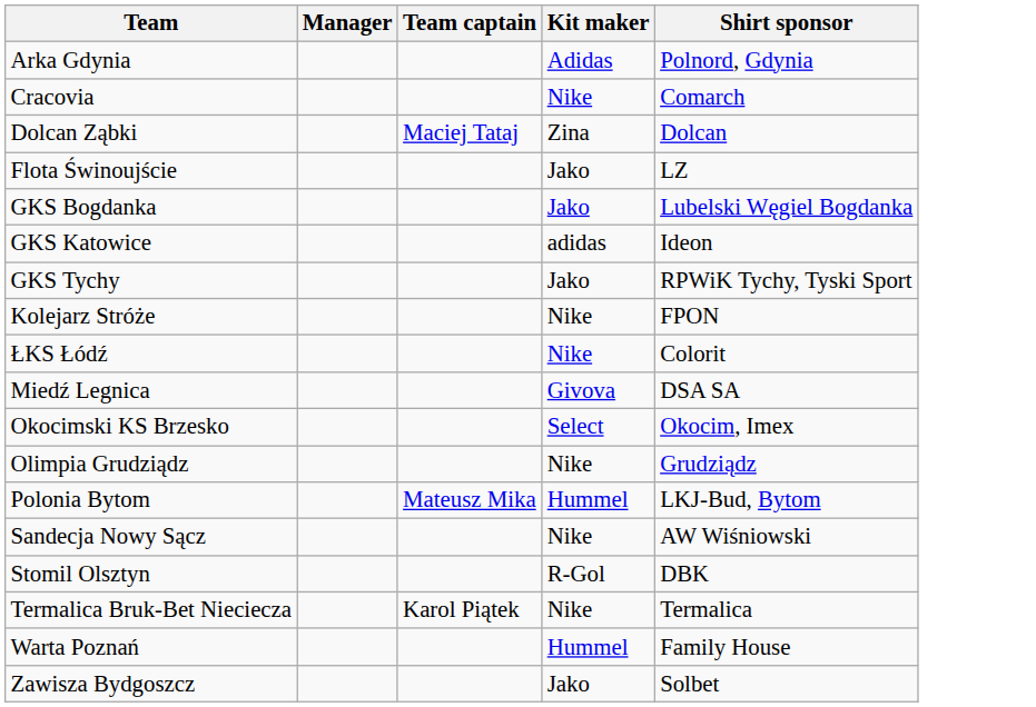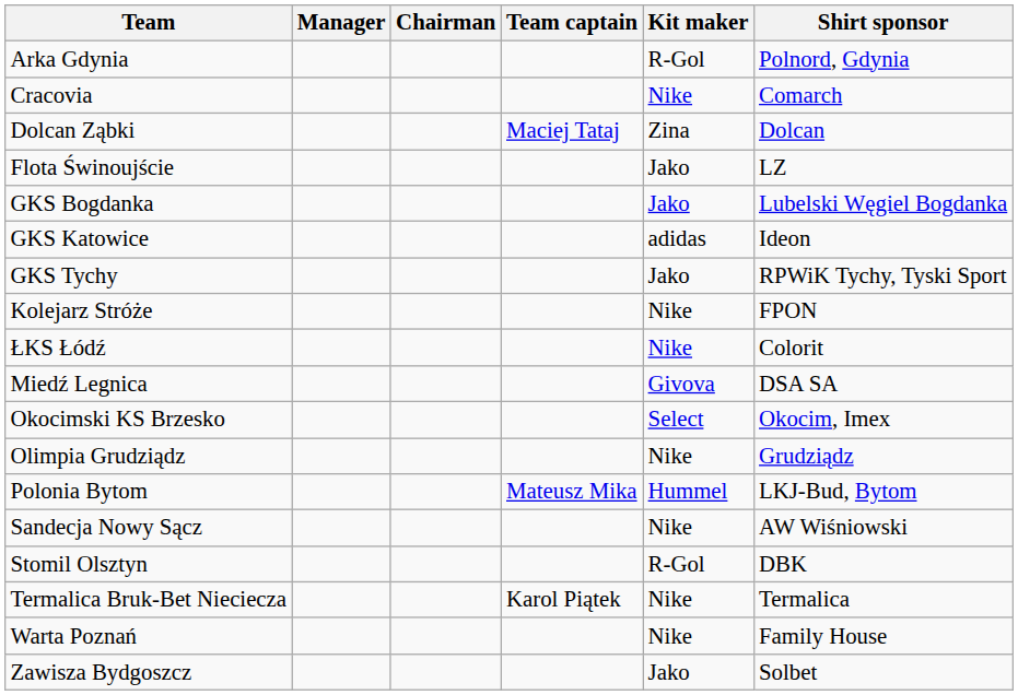+ column: Chairman
Arka Gdynia | Kit maker: Adidas -> R-Gol
Warta Poznań | Kit maker: Hummel -> Nike
